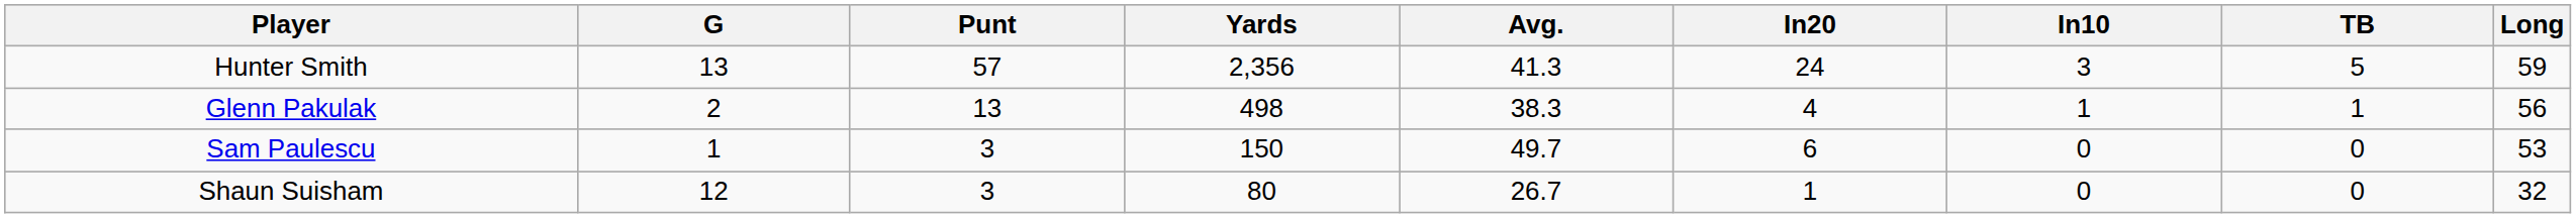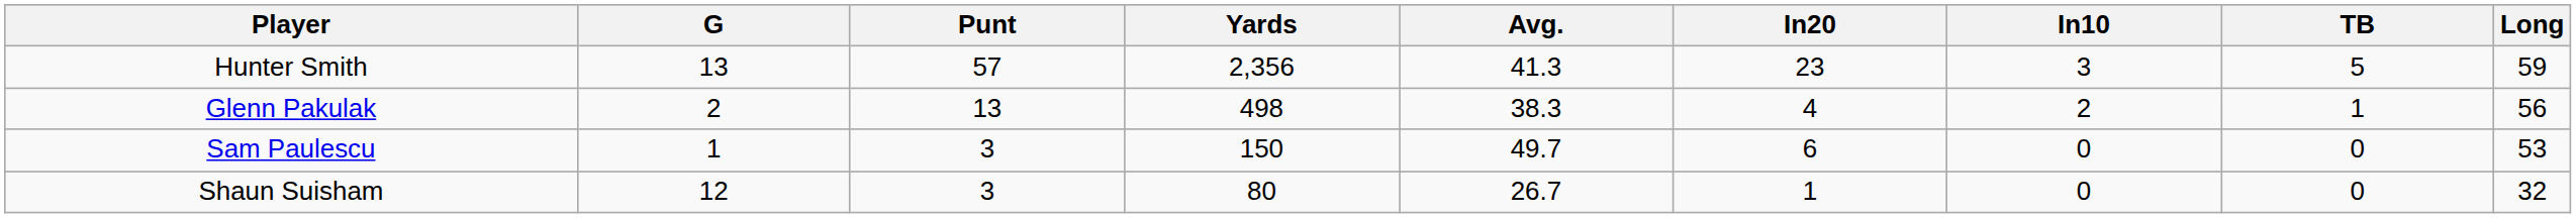Hunter Smith | In20: 24 -> 23
Glenn Pakulak | In10: 1 -> 2
